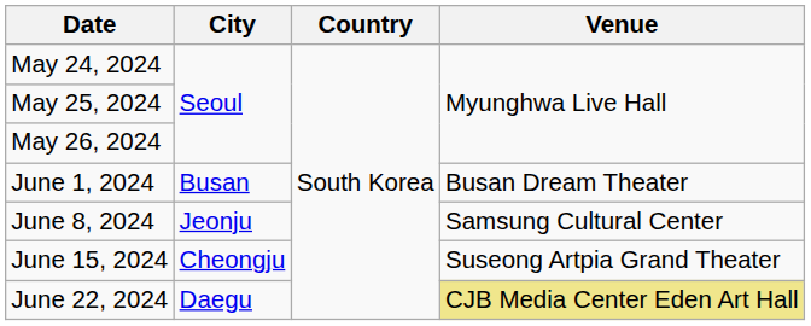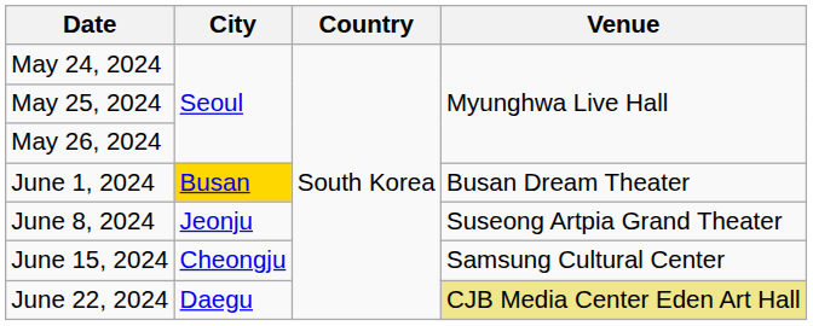June 1, 2024 | City: no background -> gold background
June 8, 2024 | Venue: Samsung Cultural Center -> Suseong Artpia Grand Theater
June 15, 2024 | Venue: Suseong Artpia Grand Theater -> Samsung Cultural Center
